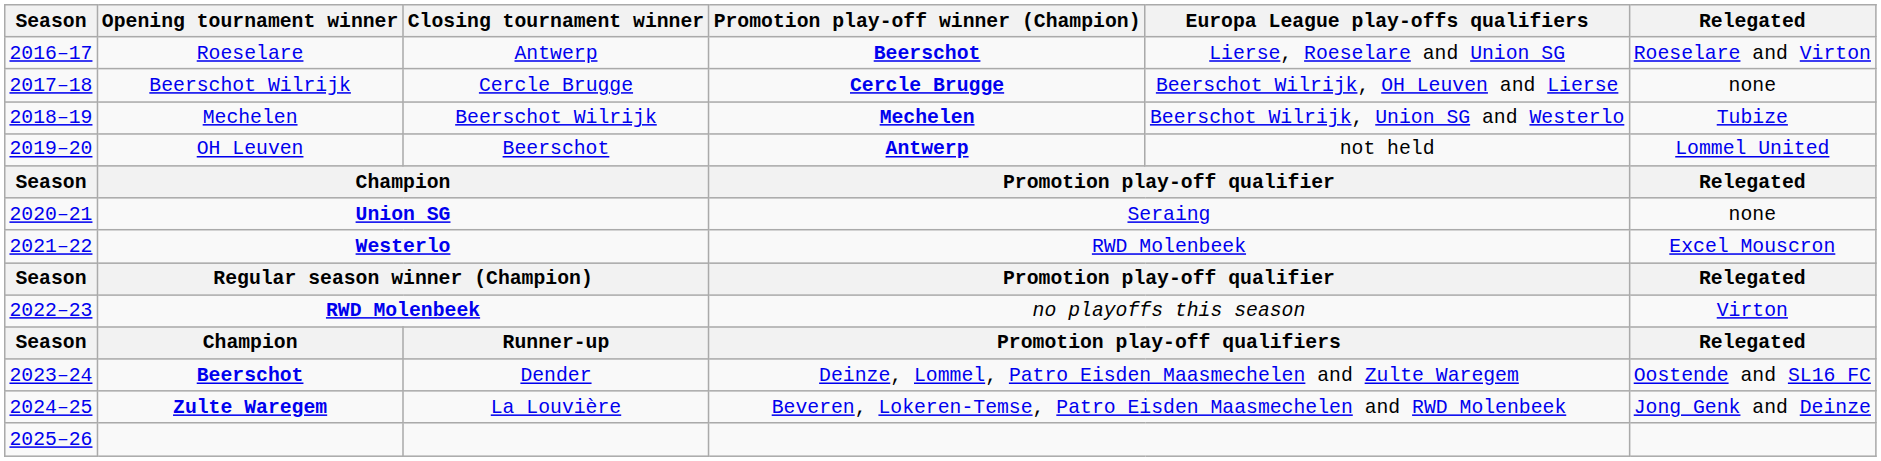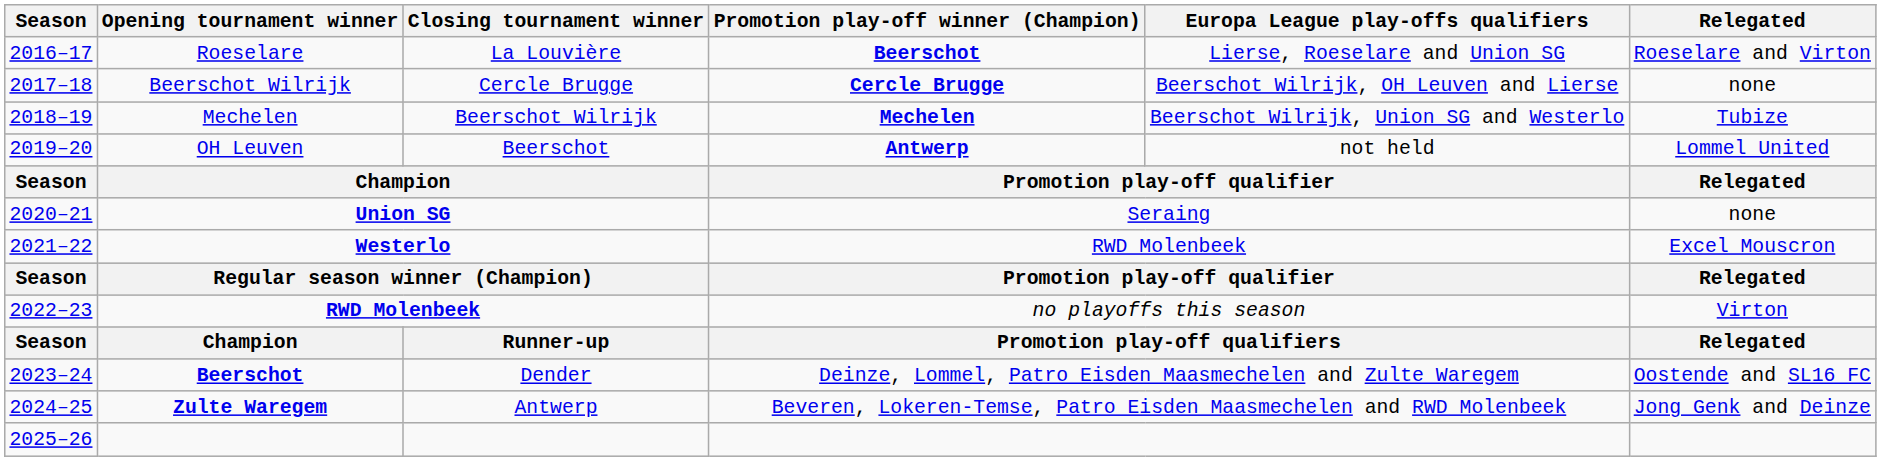Roeselare | Closing tournament winner: Antwerp -> La Louvière
Zulte Waregem | Closing tournament winner: La Louvière -> Antwerp
